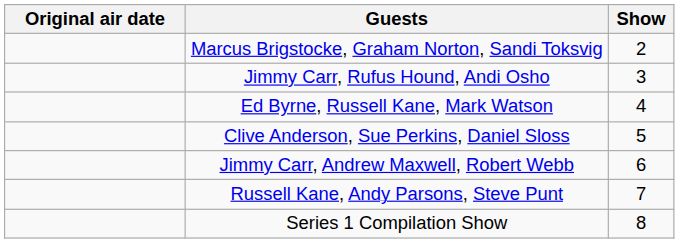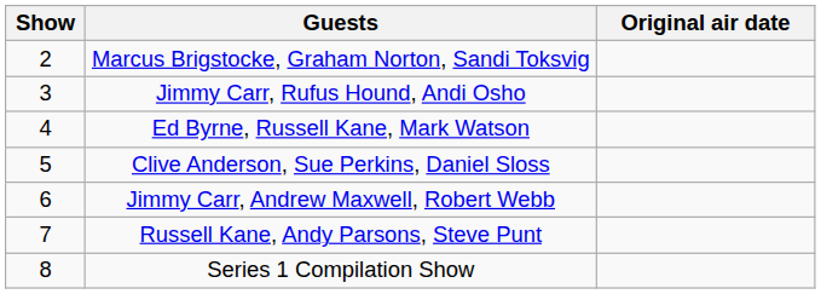columns swapped: Show <-> Original air date
